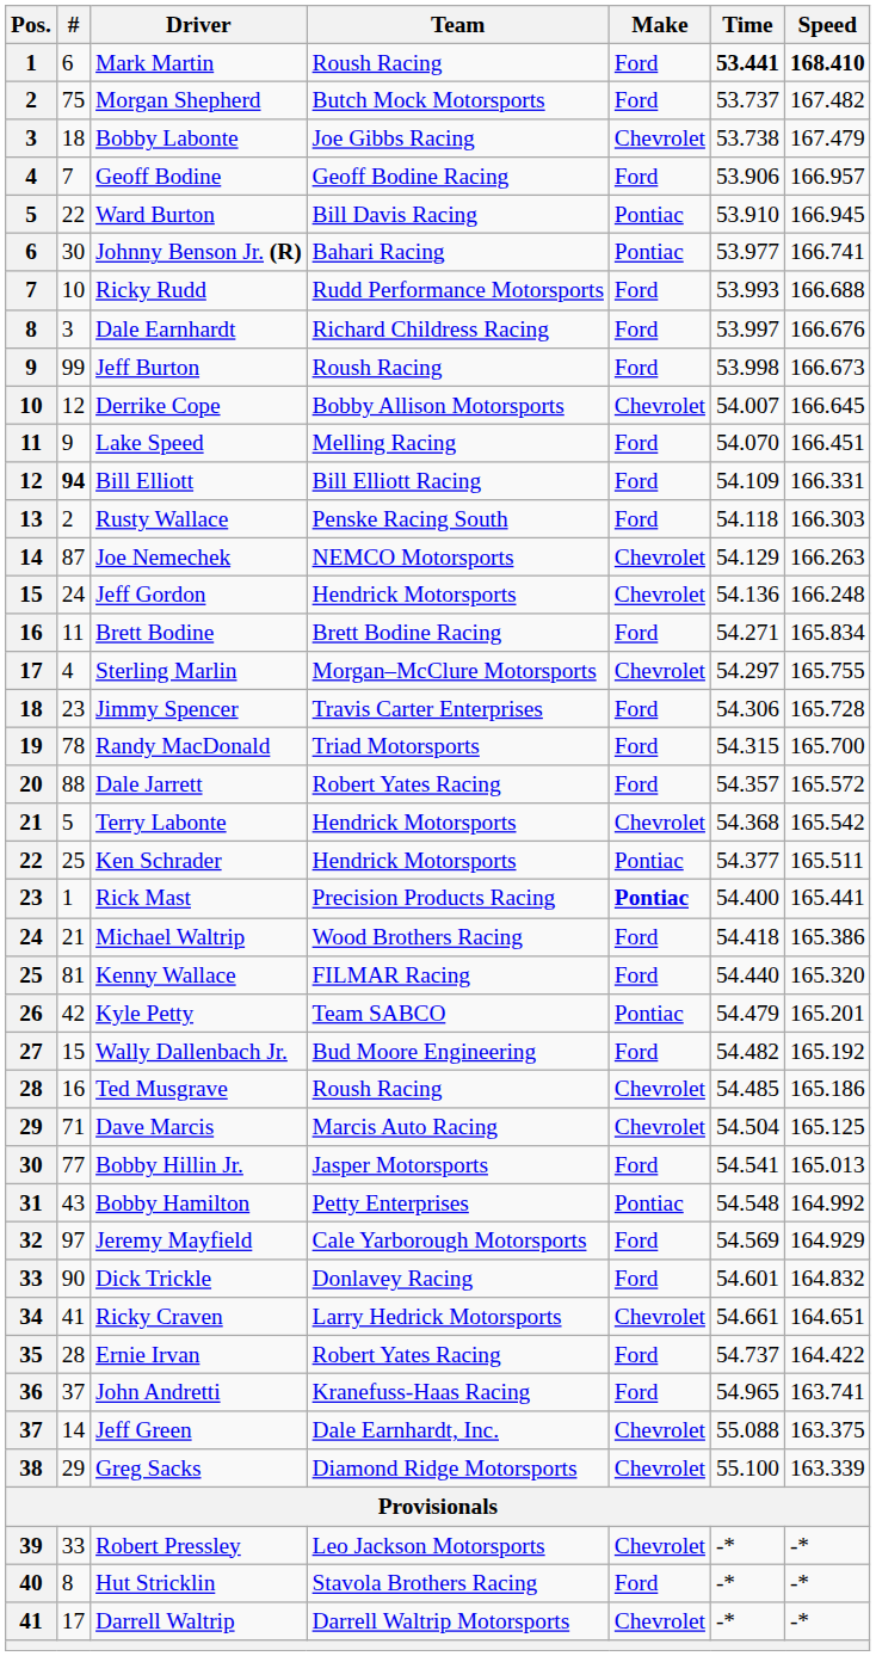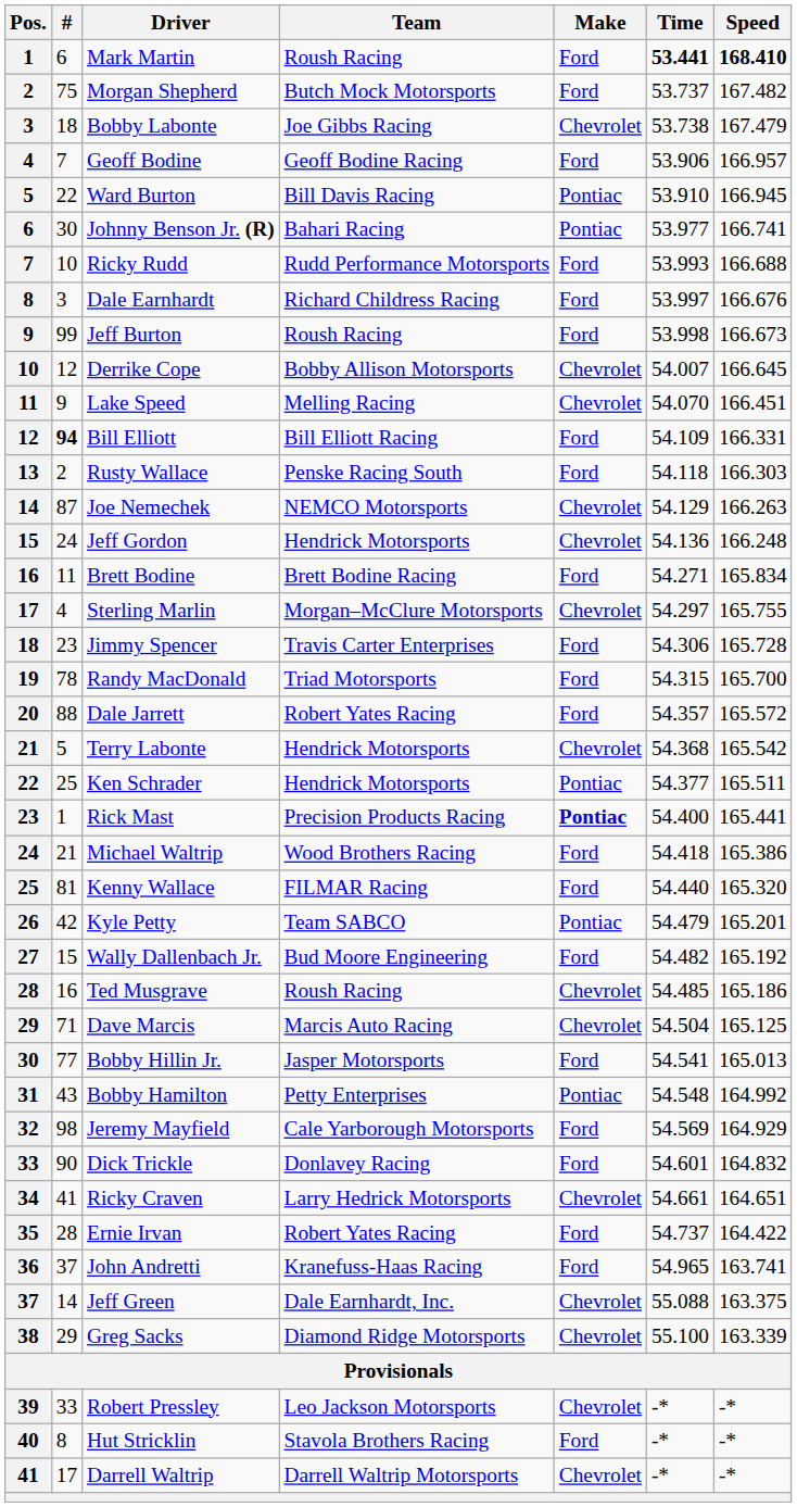Lake Speed | Make: Ford -> Chevrolet
Jeremy Mayfield | #: 97 -> 98
